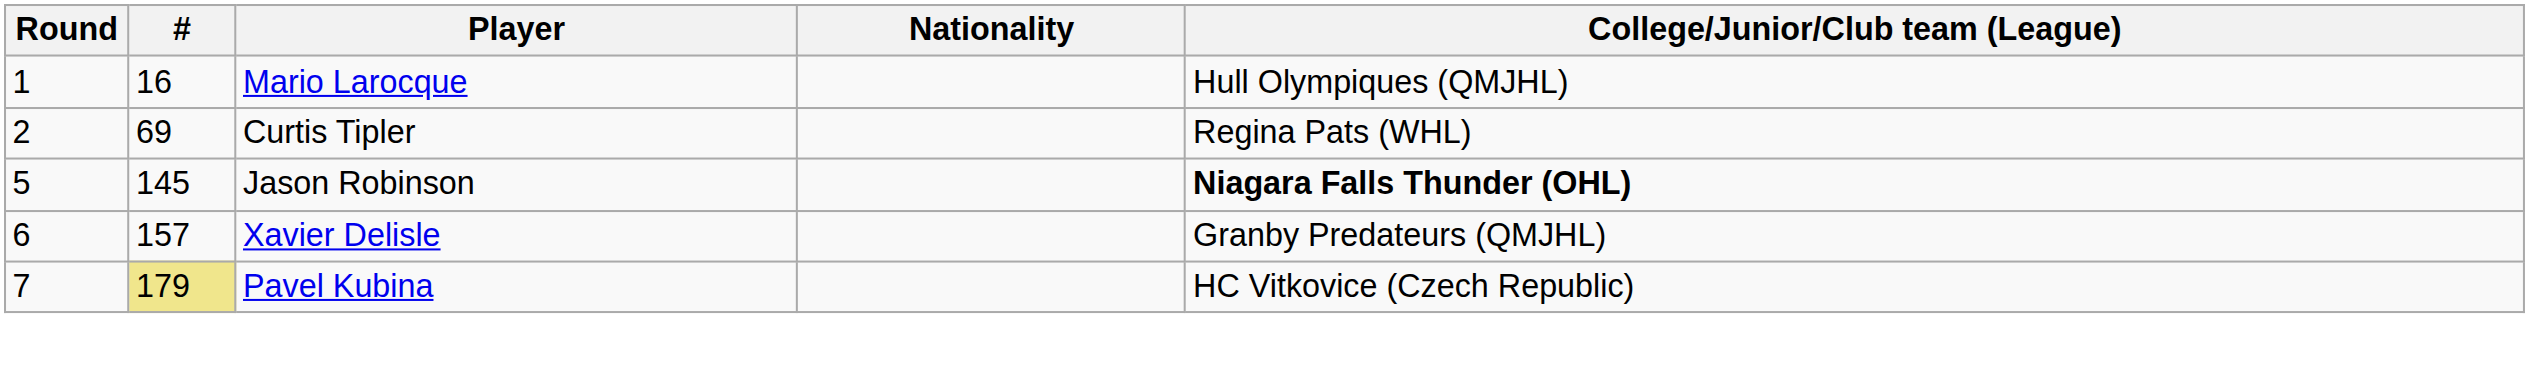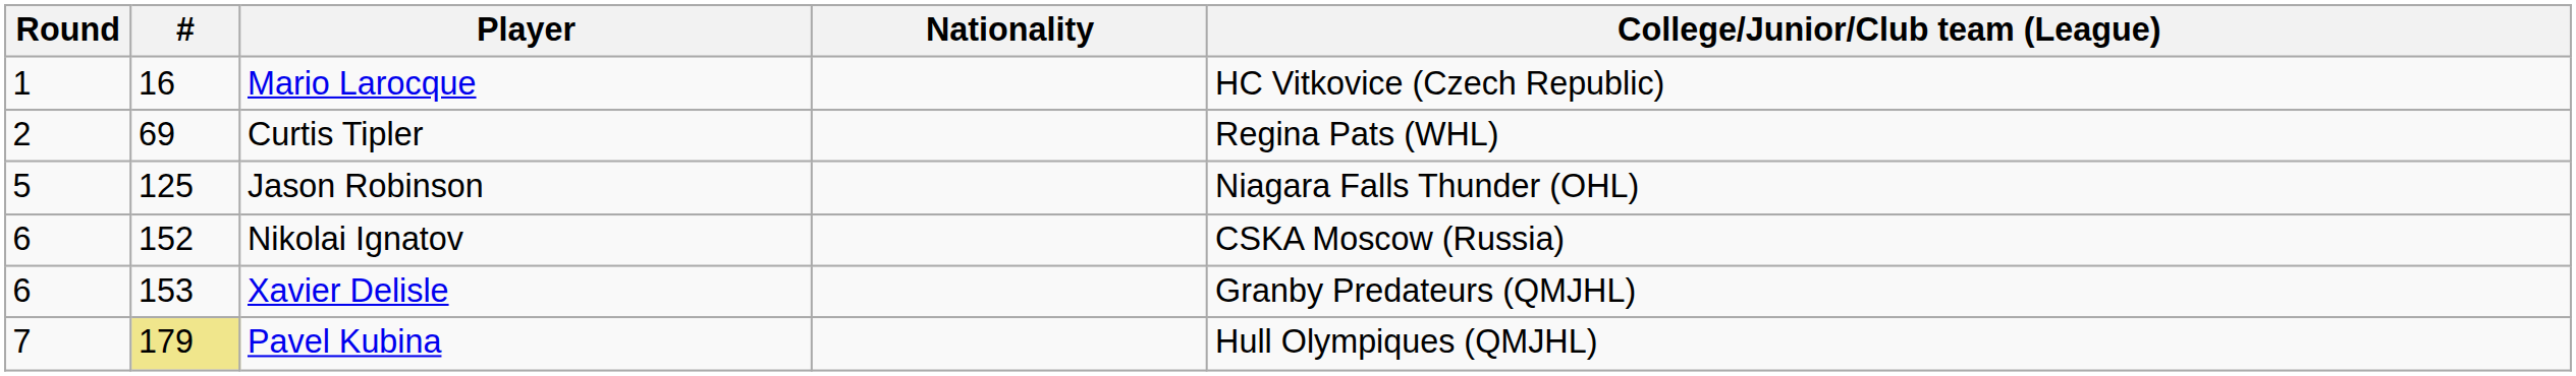Mario Larocque | College/Junior/Club team (League): Hull Olympiques (QMJHL) -> HC Vitkovice (Czech Republic)
Jason Robinson | #: 145 -> 125
Jason Robinson | College/Junior/Club team (League): bold -> normal
+ row: 6 | 152 | Nikolai Ignatov | CSKA Moscow (Russia)
Xavier Delisle | #: 157 -> 153
Pavel Kubina | College/Junior/Club team (League): HC Vitkovice (Czech Republic) -> Hull Olympiques (QMJHL)
